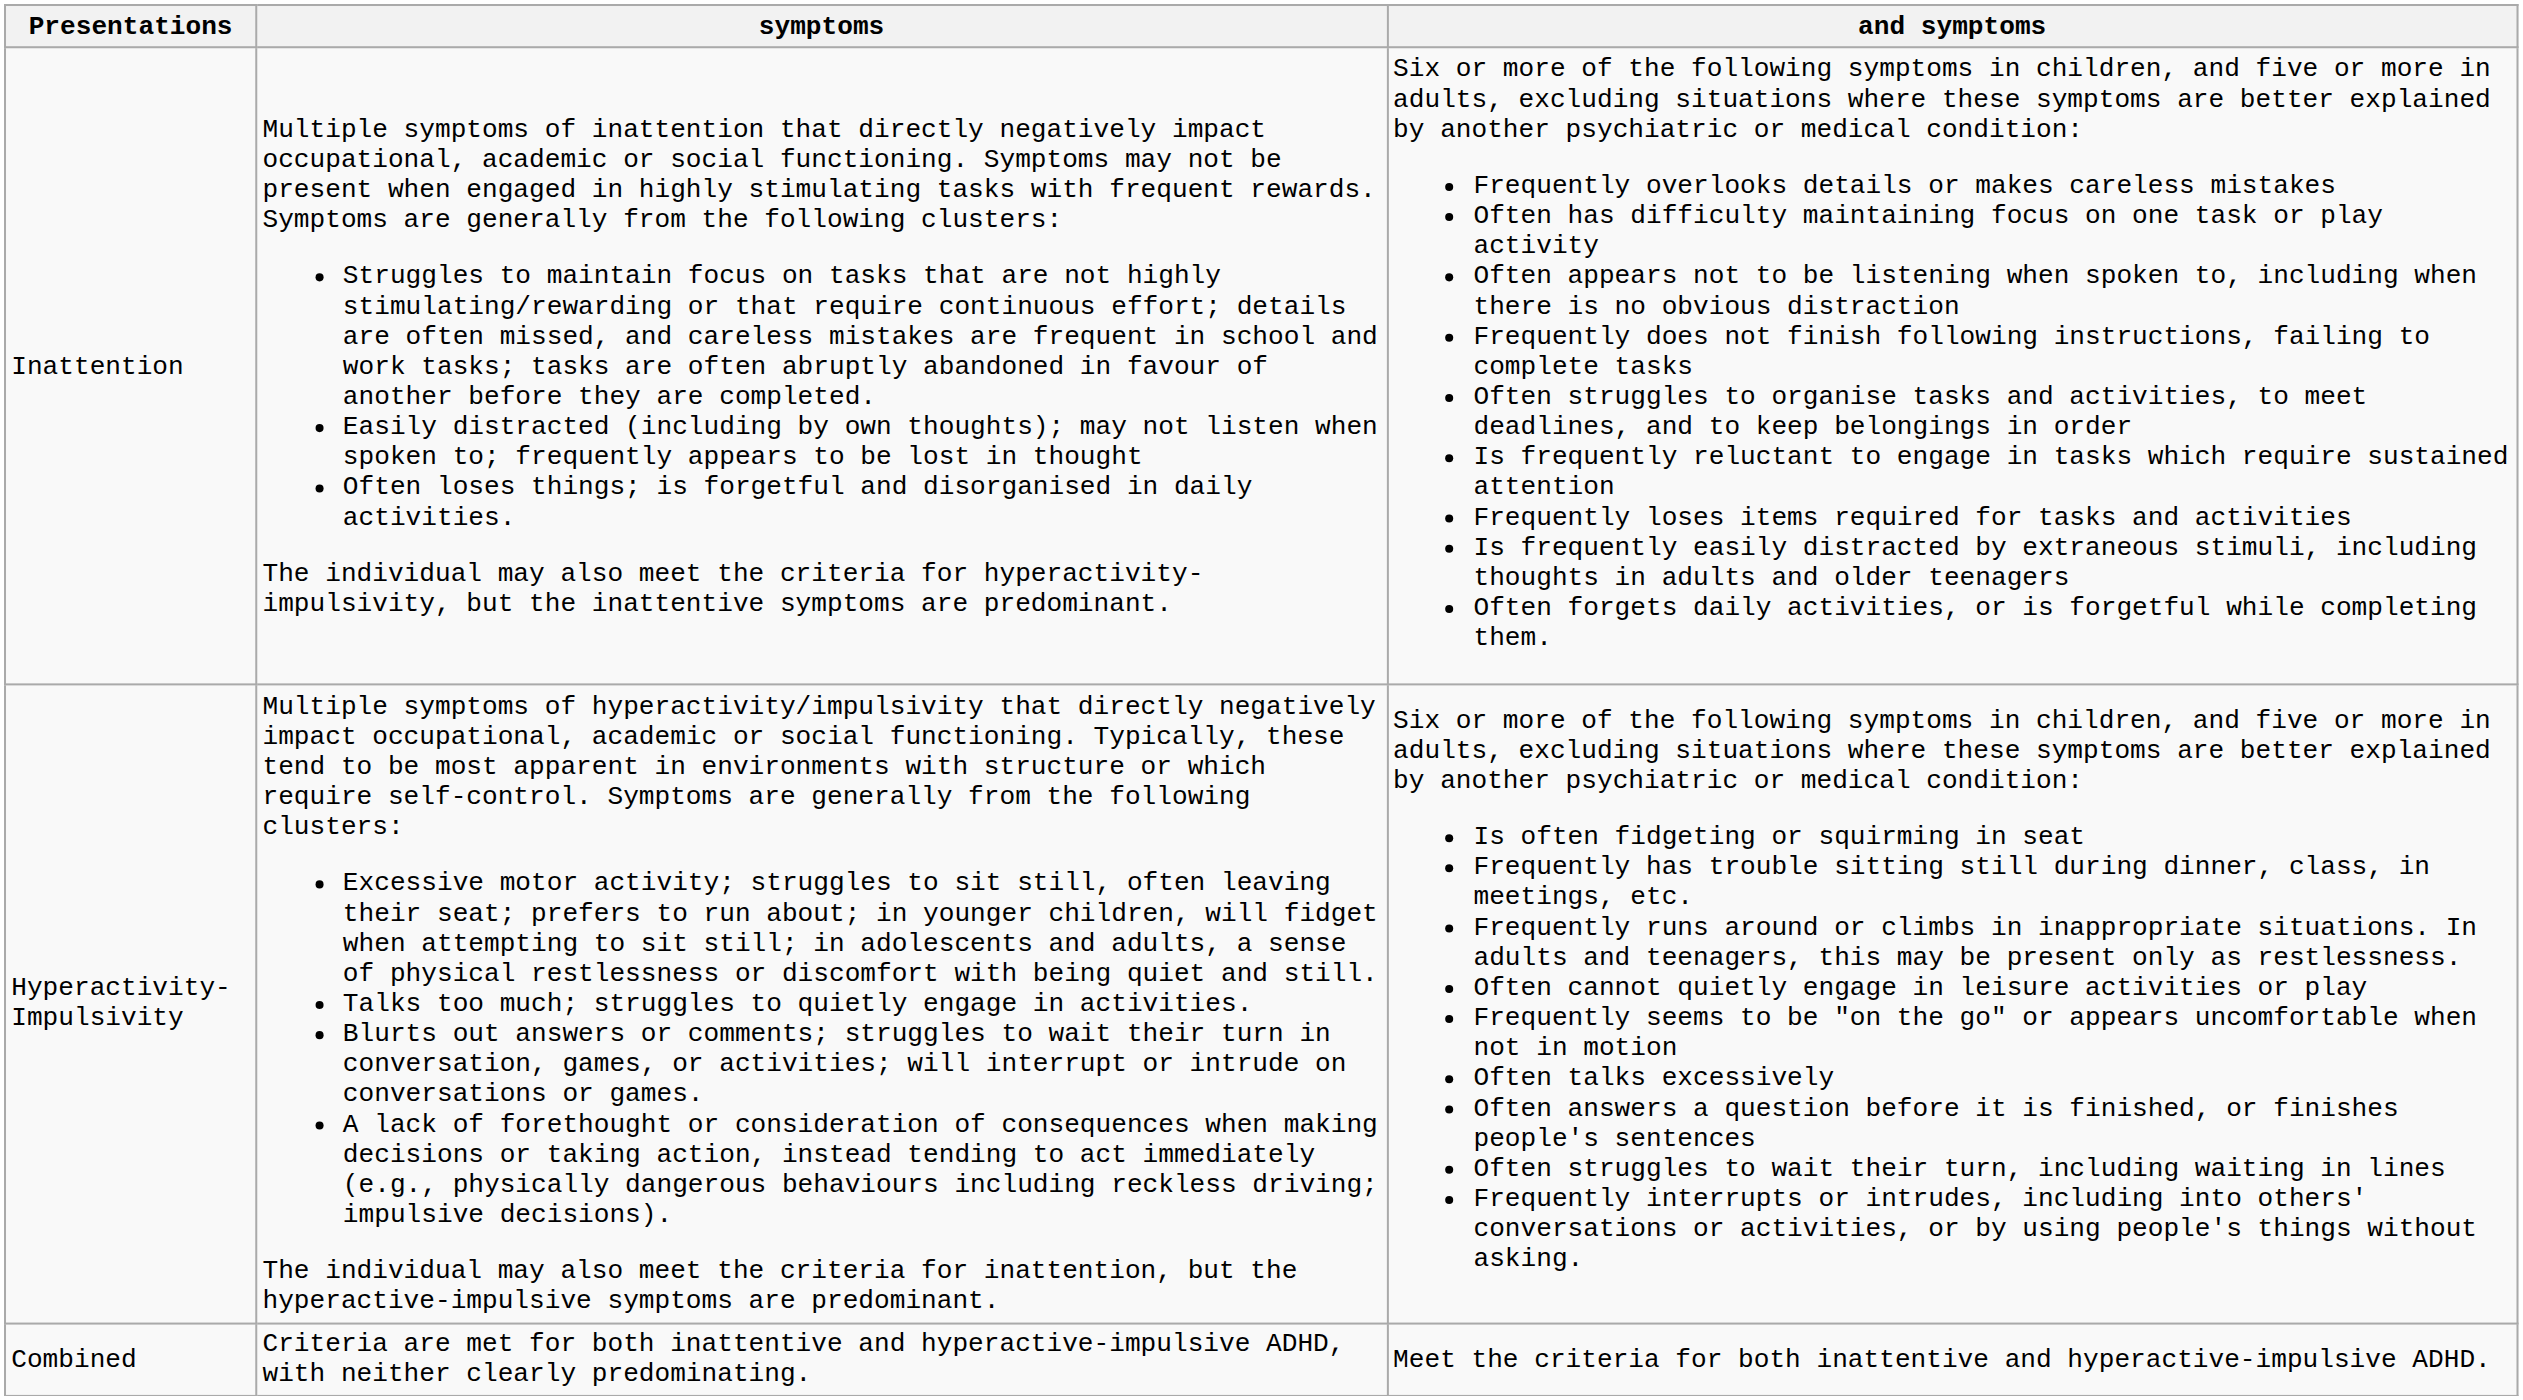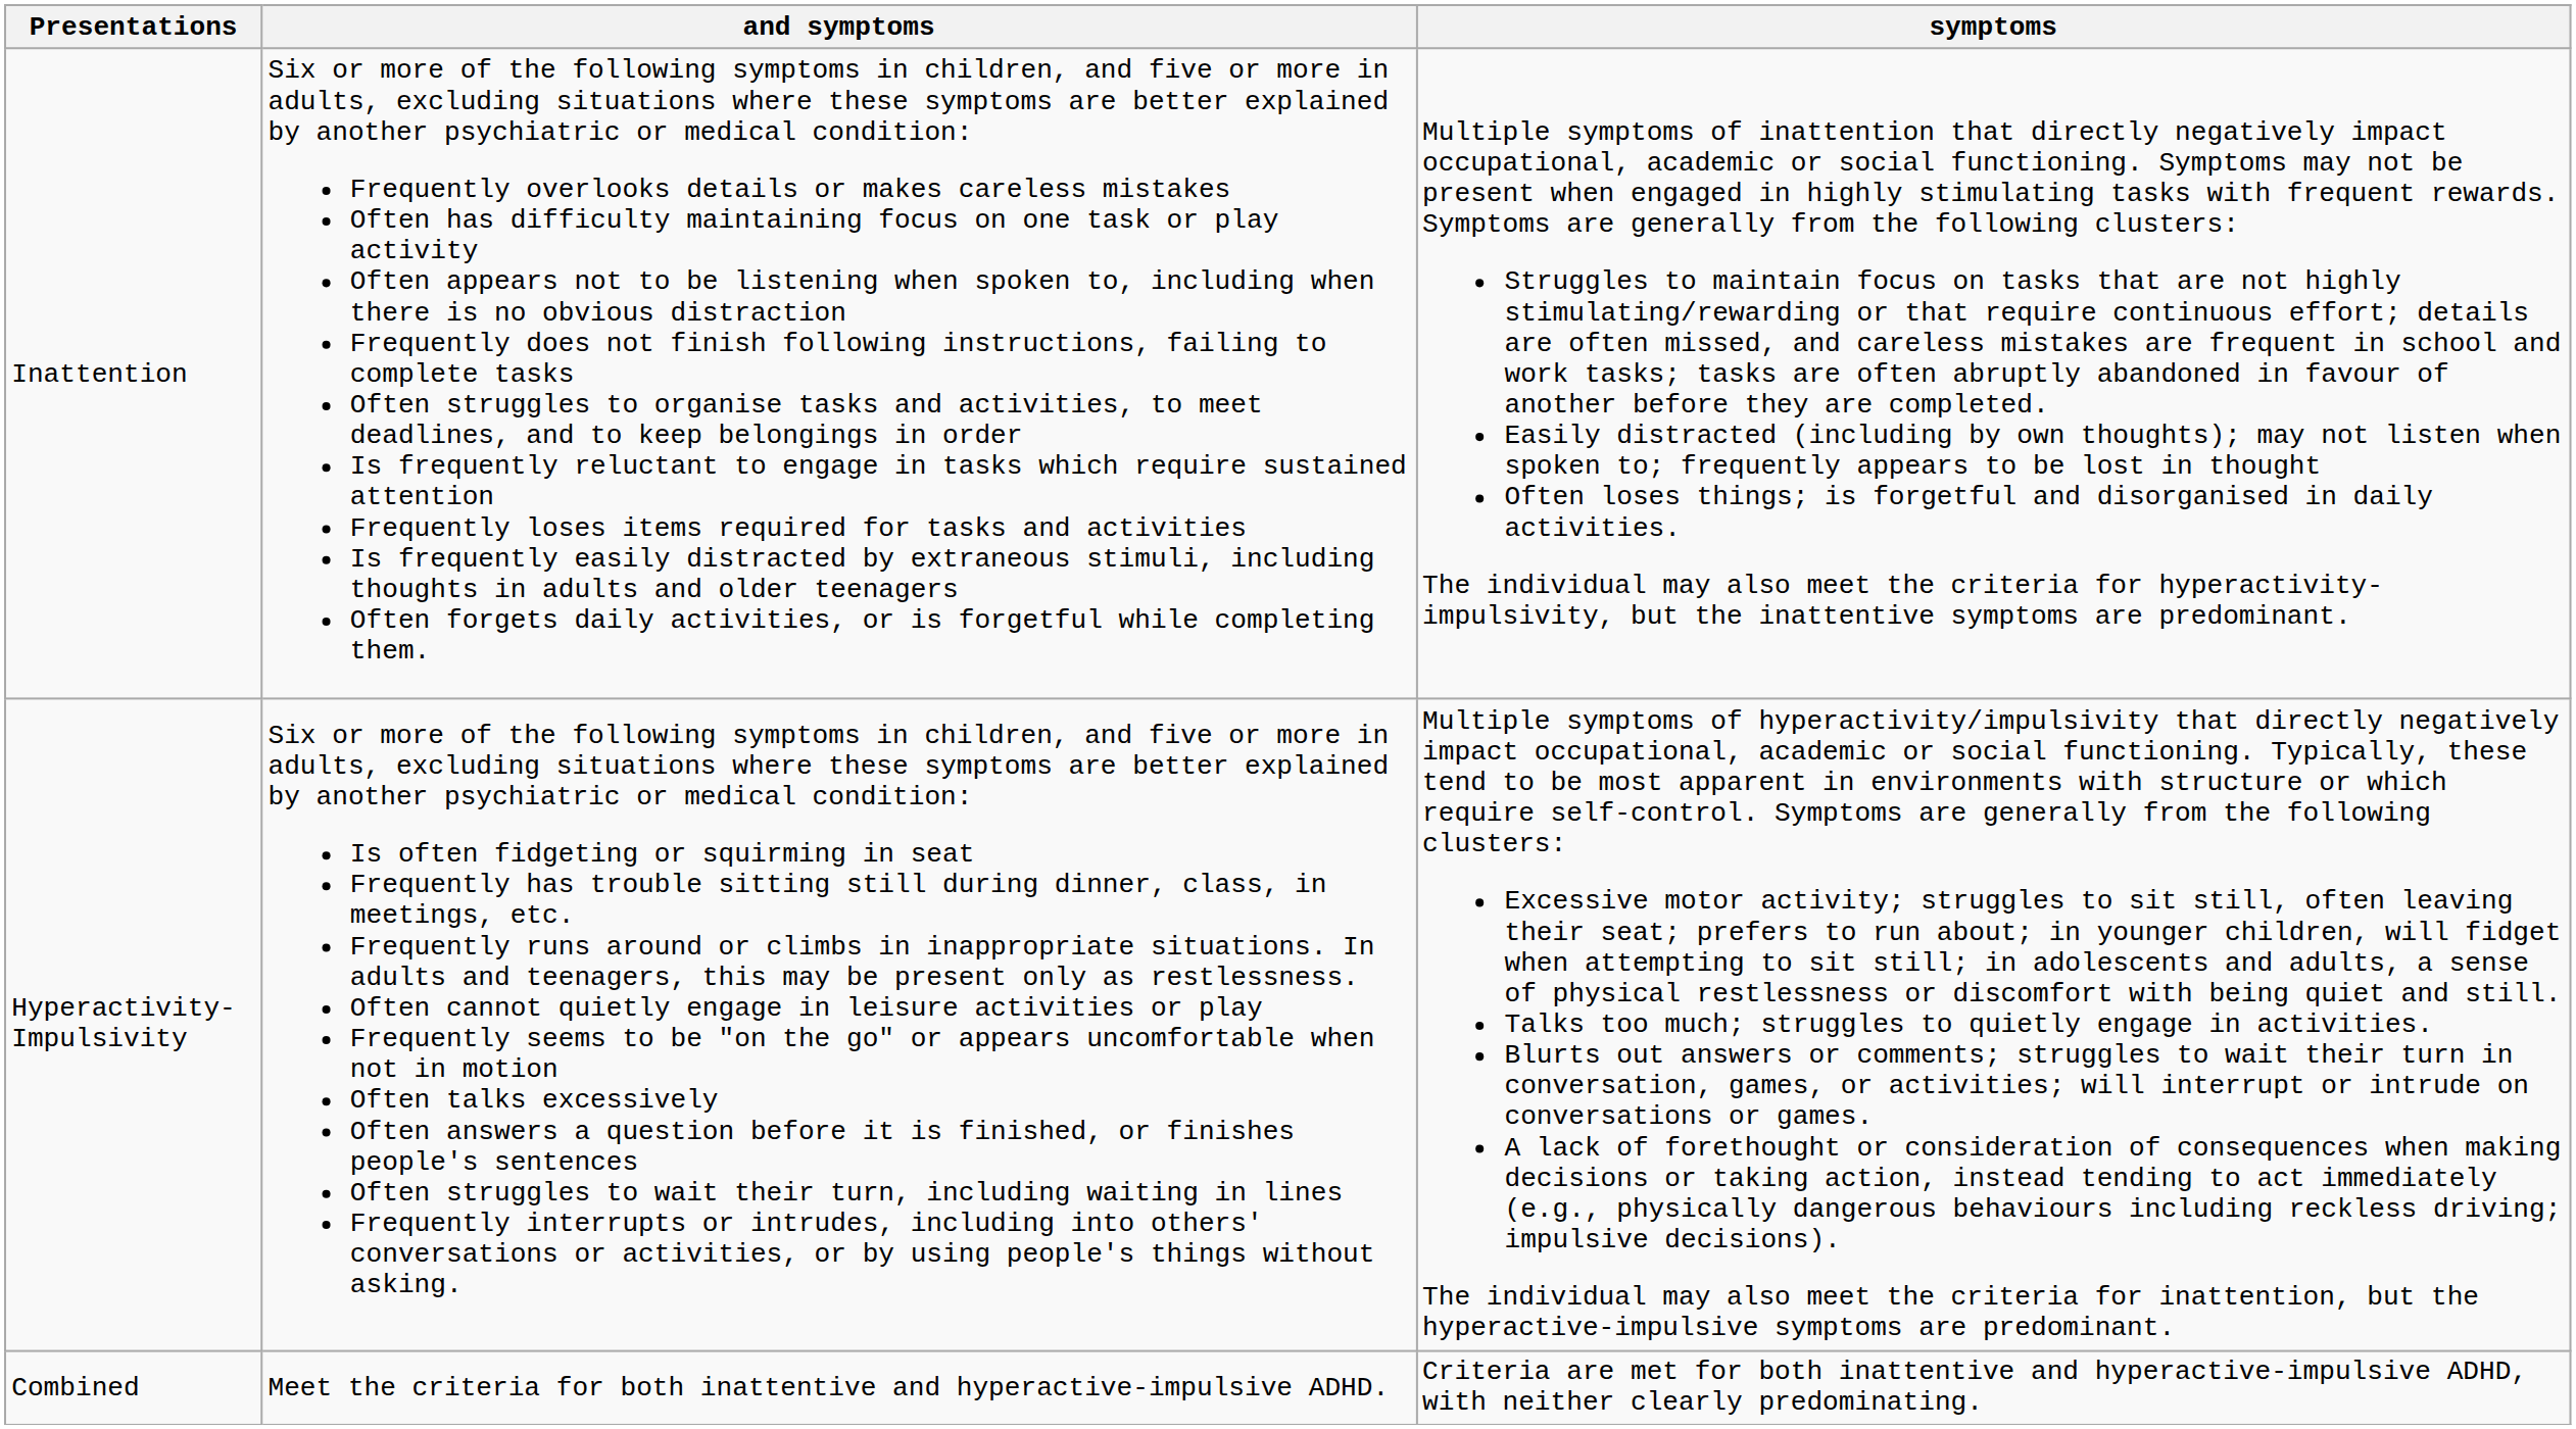columns swapped: and symptoms <-> symptoms
